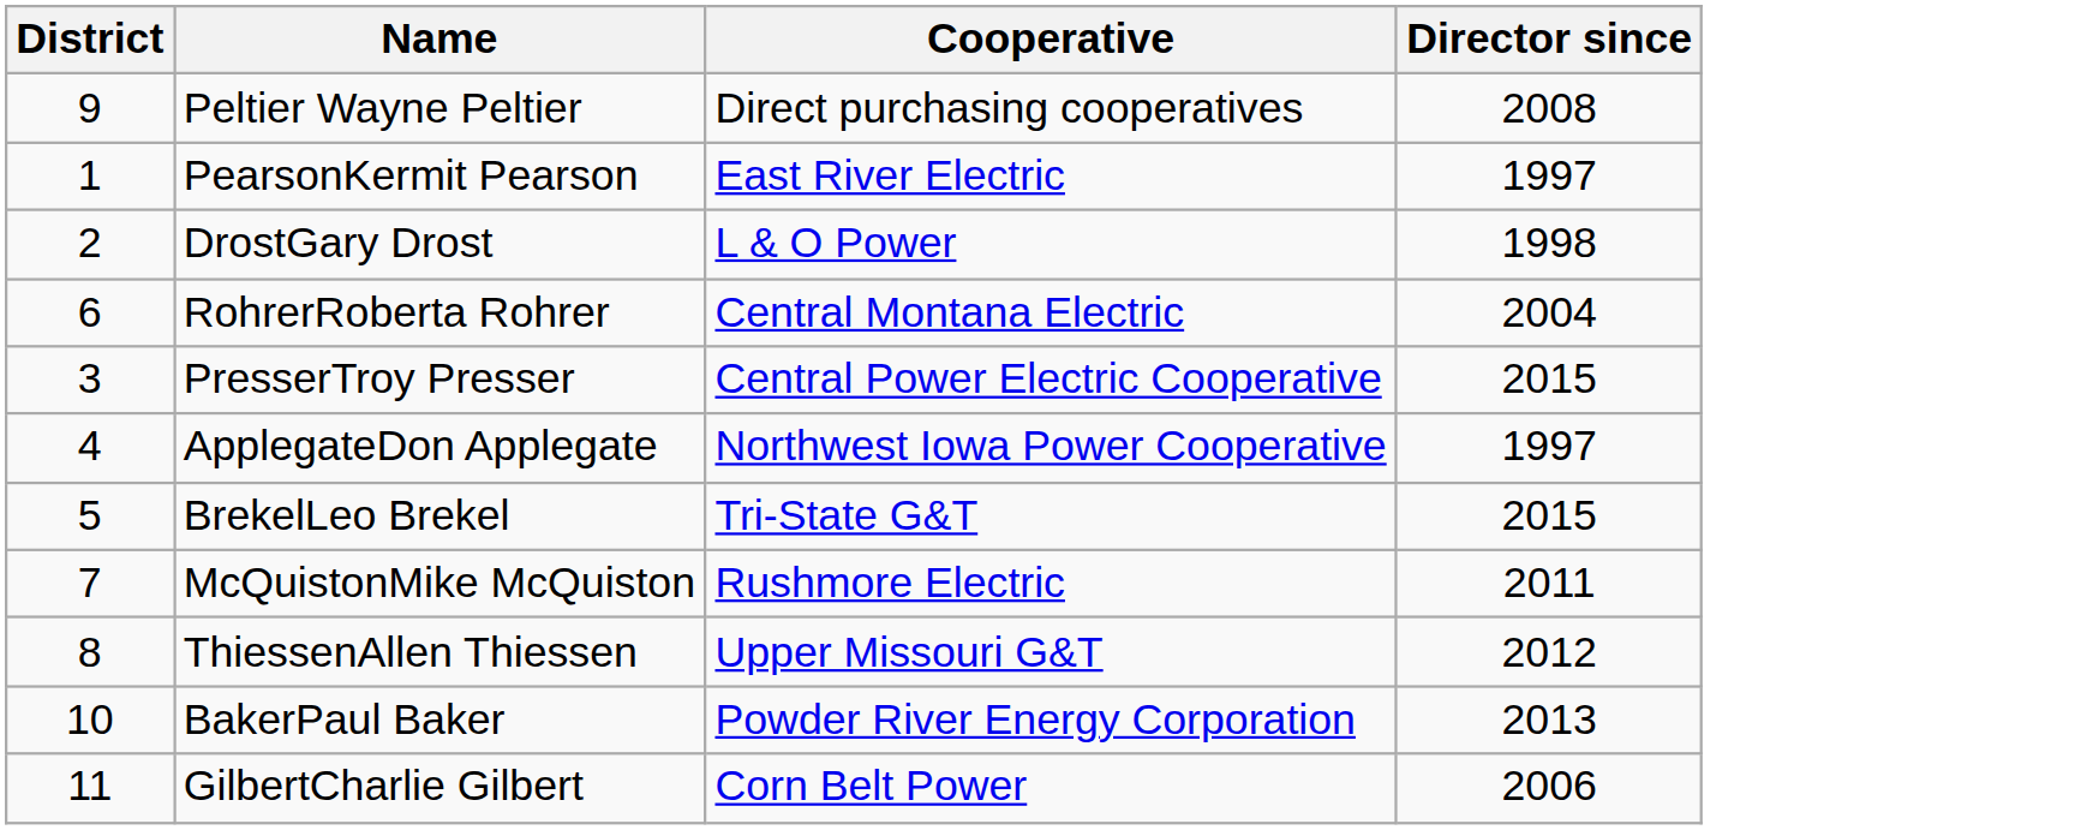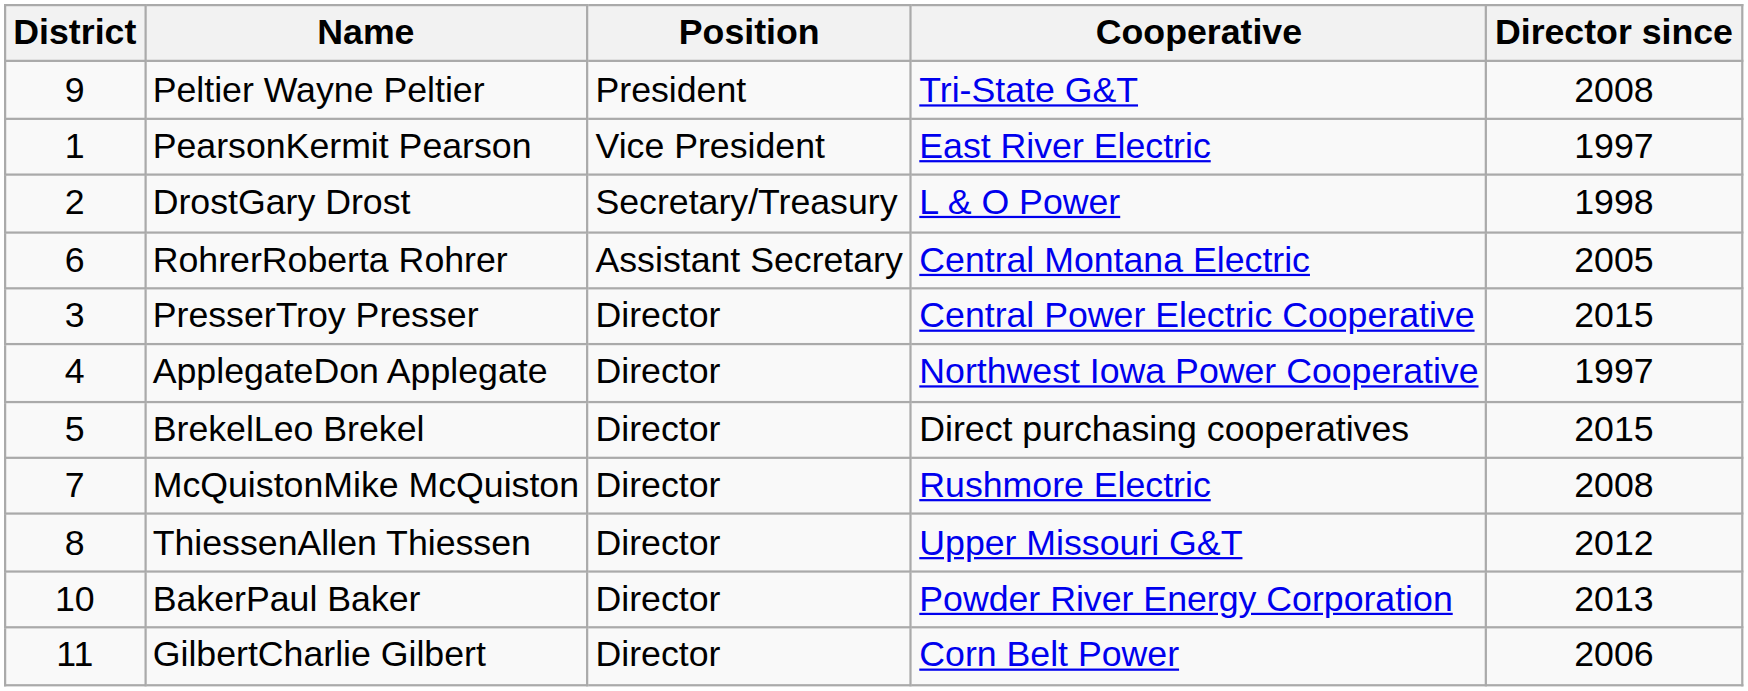+ column: Position | President | Vice President | Secretary/Treasury | Assistant Secretary | Director | Director | Director | Director | Director | Director | Director
Peltier Wayne Peltier | Cooperative: Direct purchasing cooperatives -> Tri-State G&T
RohrerRoberta Rohrer | Director since: 2004 -> 2005
BrekelLeo Brekel | Cooperative: Tri-State G&T -> Direct purchasing cooperatives
McQuistonMike McQuiston | Director since: 2011 -> 2008
